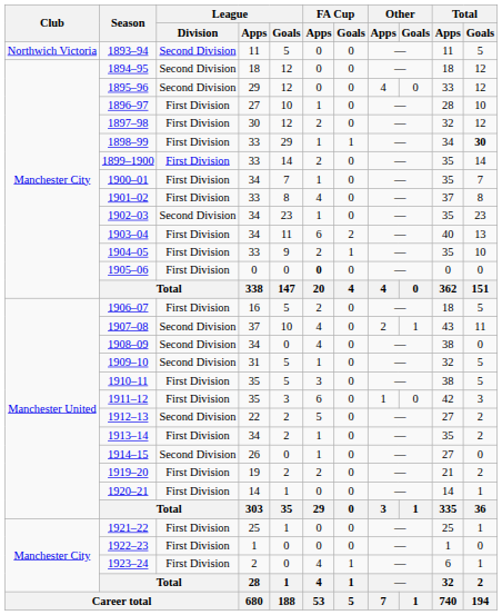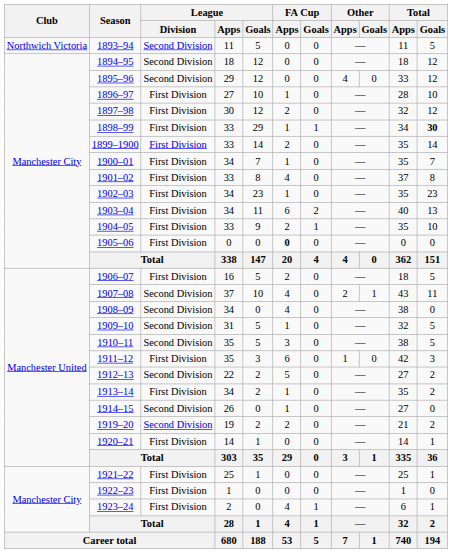1902–03 | League / Division: Second Division -> First Division
1910–11 | League / Division: First Division -> Second Division
1919–20 | League / Division: First Division -> Second Division
